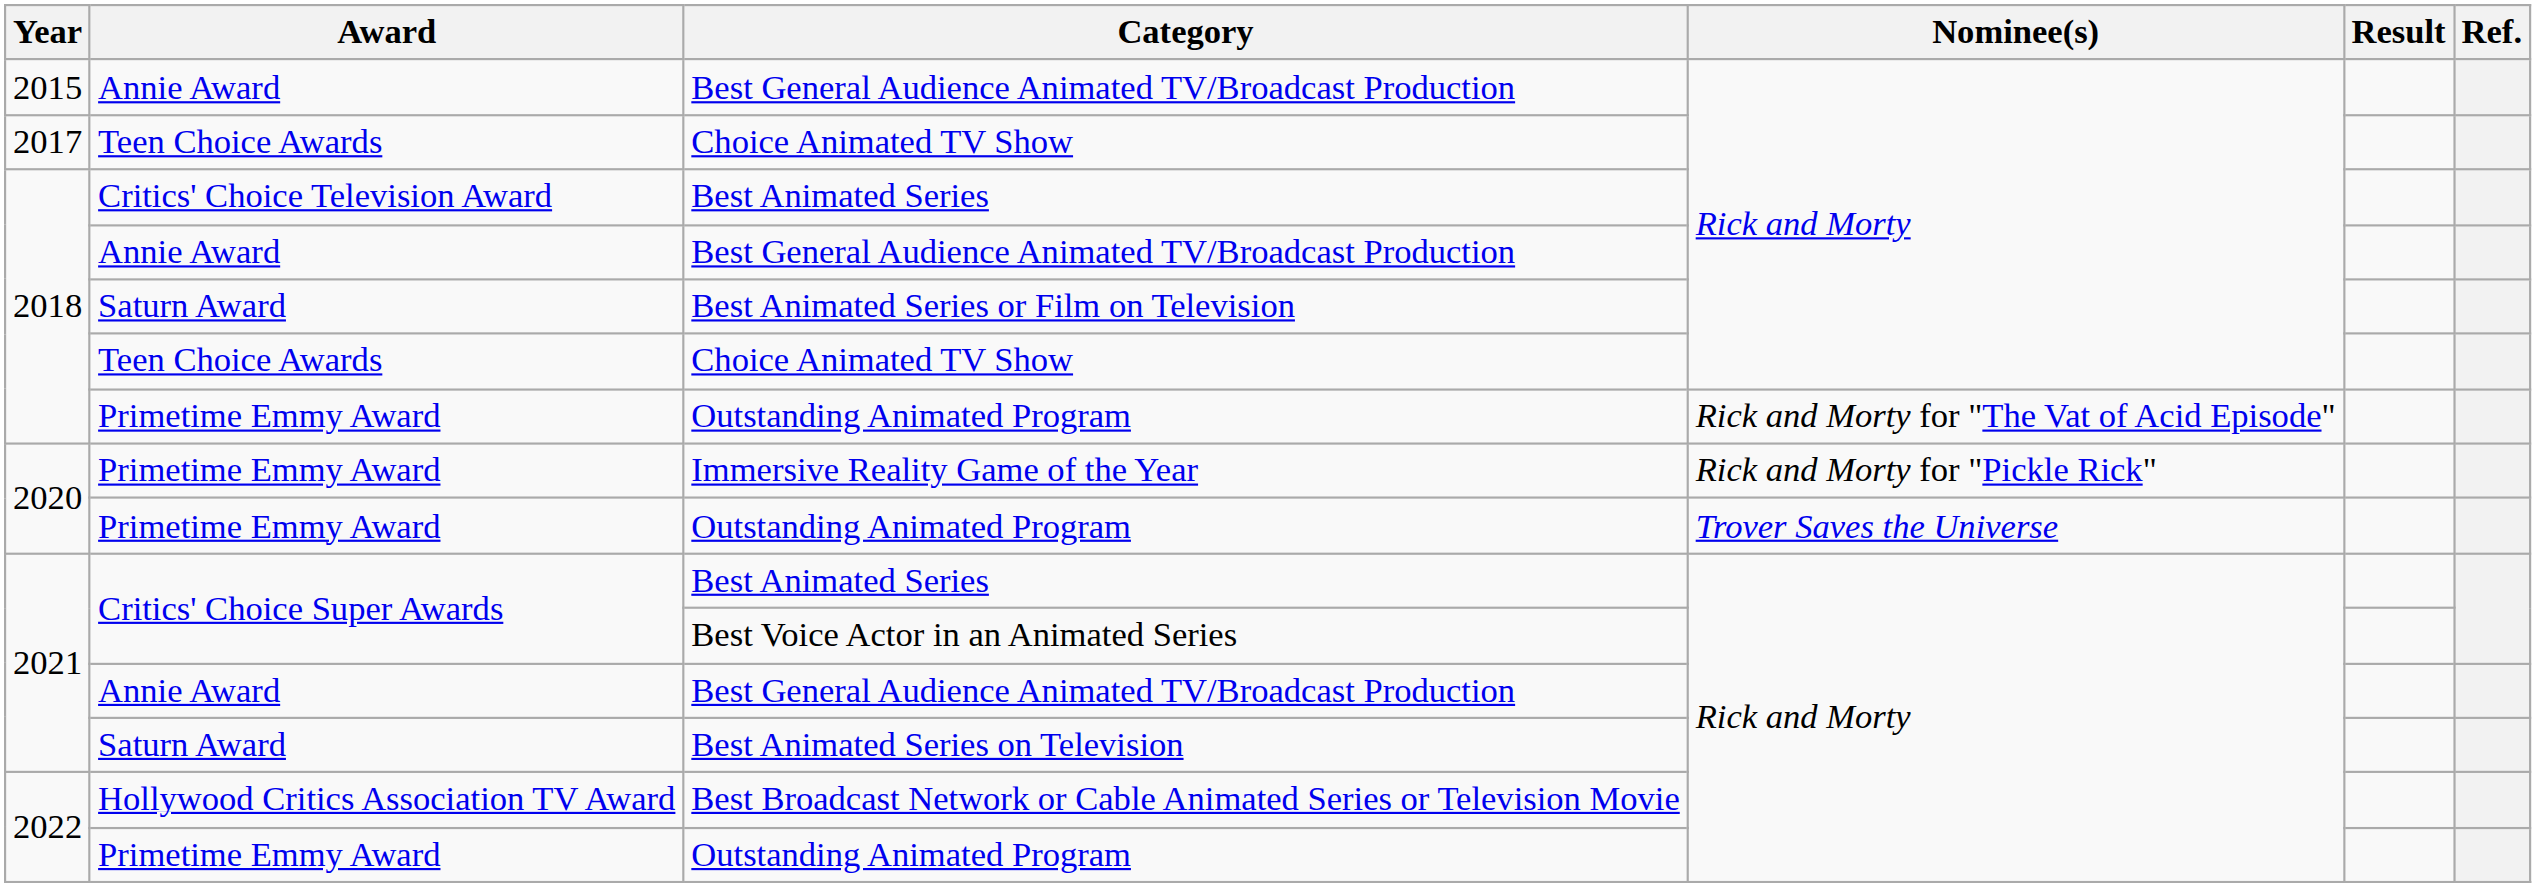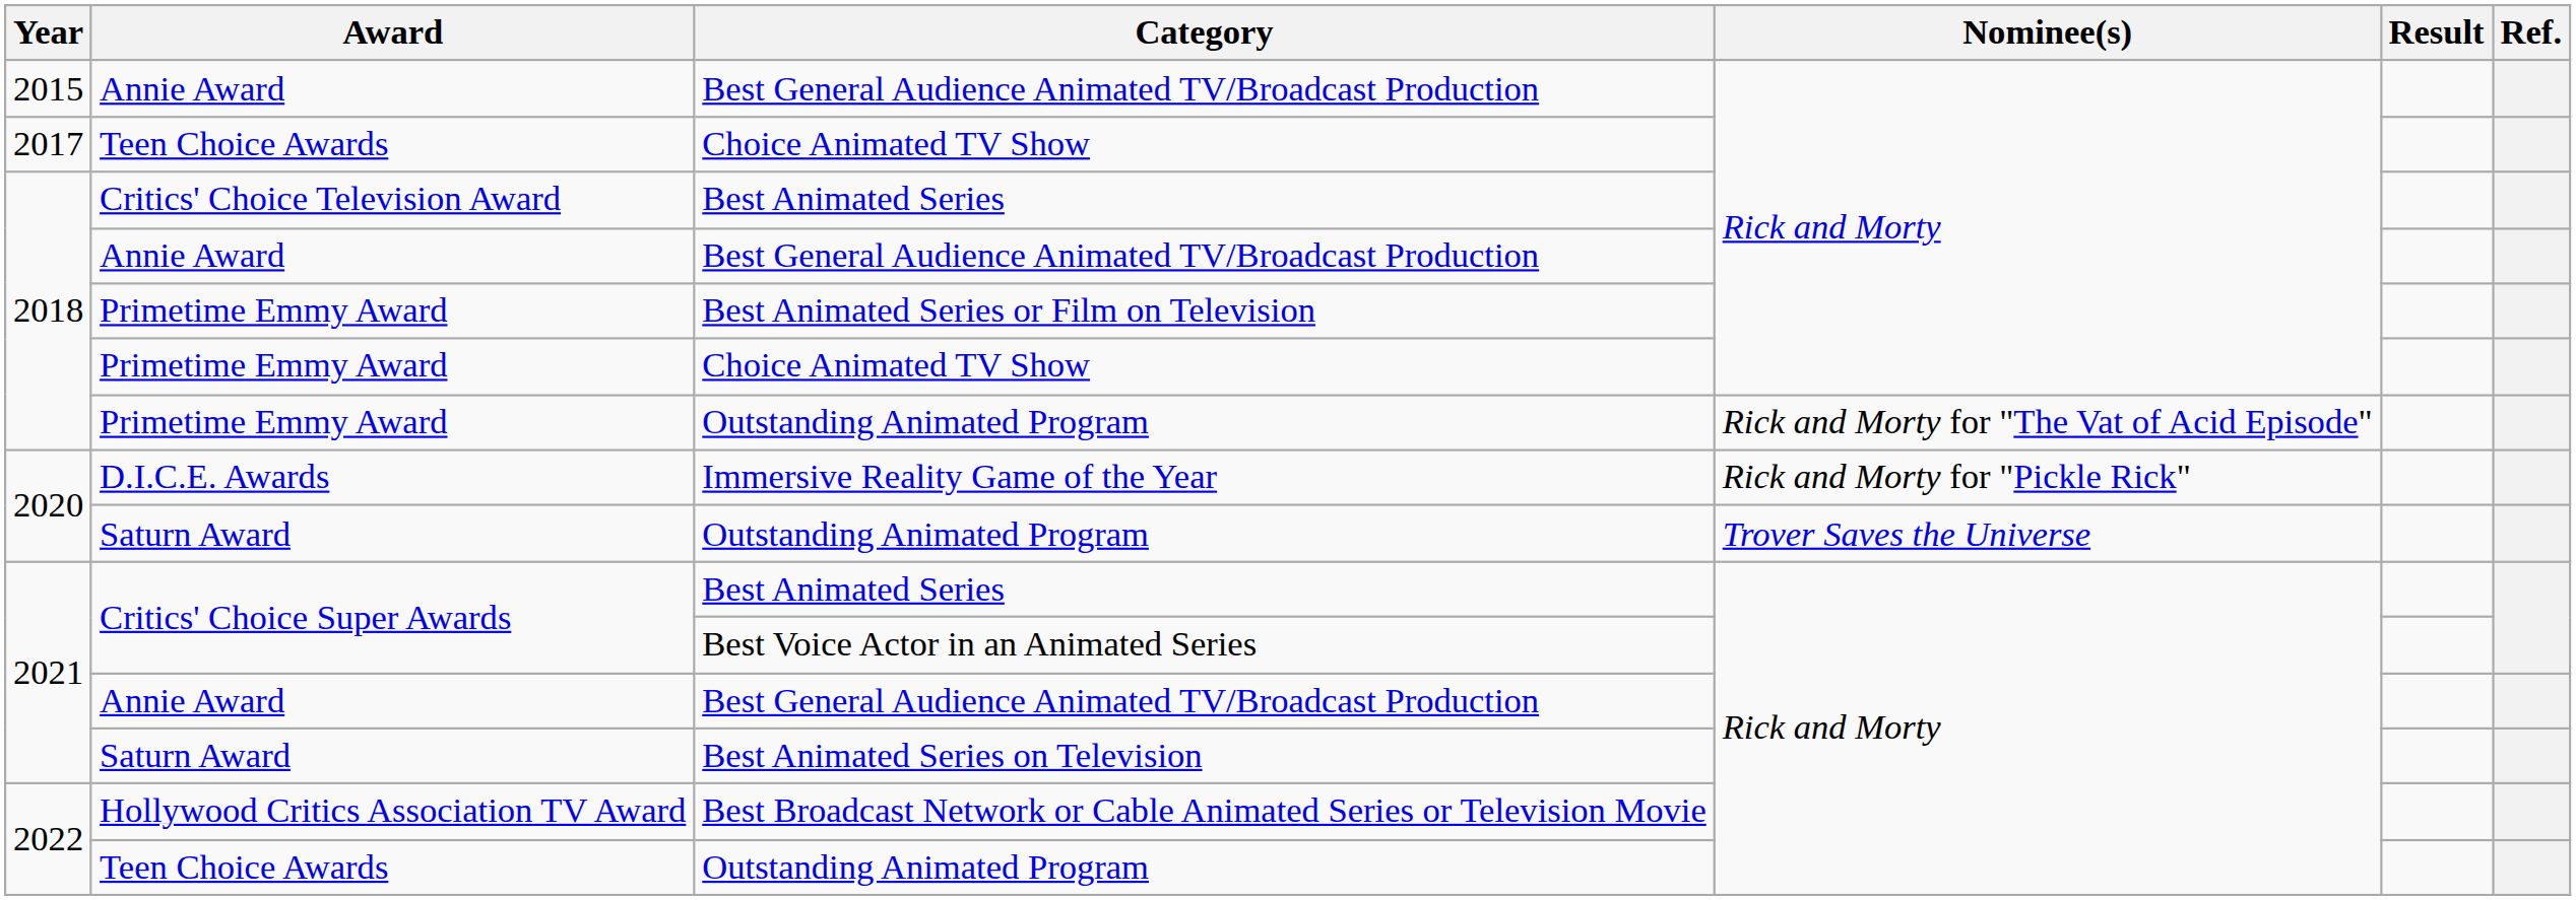Best Animated Series or Film on Television | Award: Saturn Award -> Primetime Emmy Award
2018 / Choice Animated TV Show | Award: Teen Choice Awards -> Primetime Emmy Award
Immersive Reality Game of the Year | Award: Primetime Emmy Award -> D.I.C.E. Awards
2020 / Outstanding Animated Program | Award: Primetime Emmy Award -> Saturn Award
2022 / Outstanding Animated Program | Award: Primetime Emmy Award -> Teen Choice Awards
